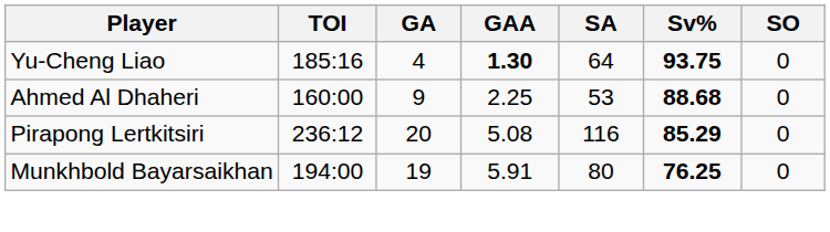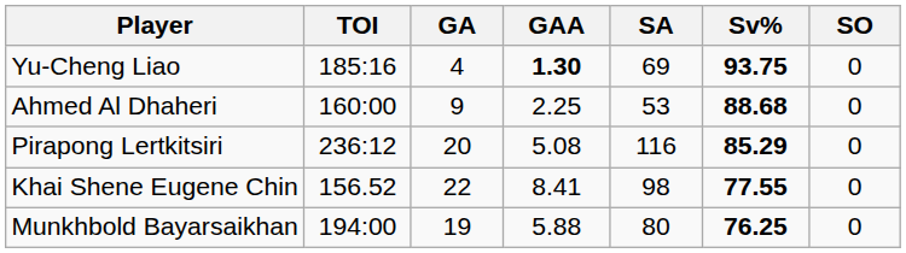Yu-Cheng Liao | SA: 64 -> 69
+ row: Khai Shene Eugene Chin | 156.52 | 22 | 8.41 | 98 | 77.55 | 0
Munkhbold Bayarsaikhan | GAA: 5.91 -> 5.88
